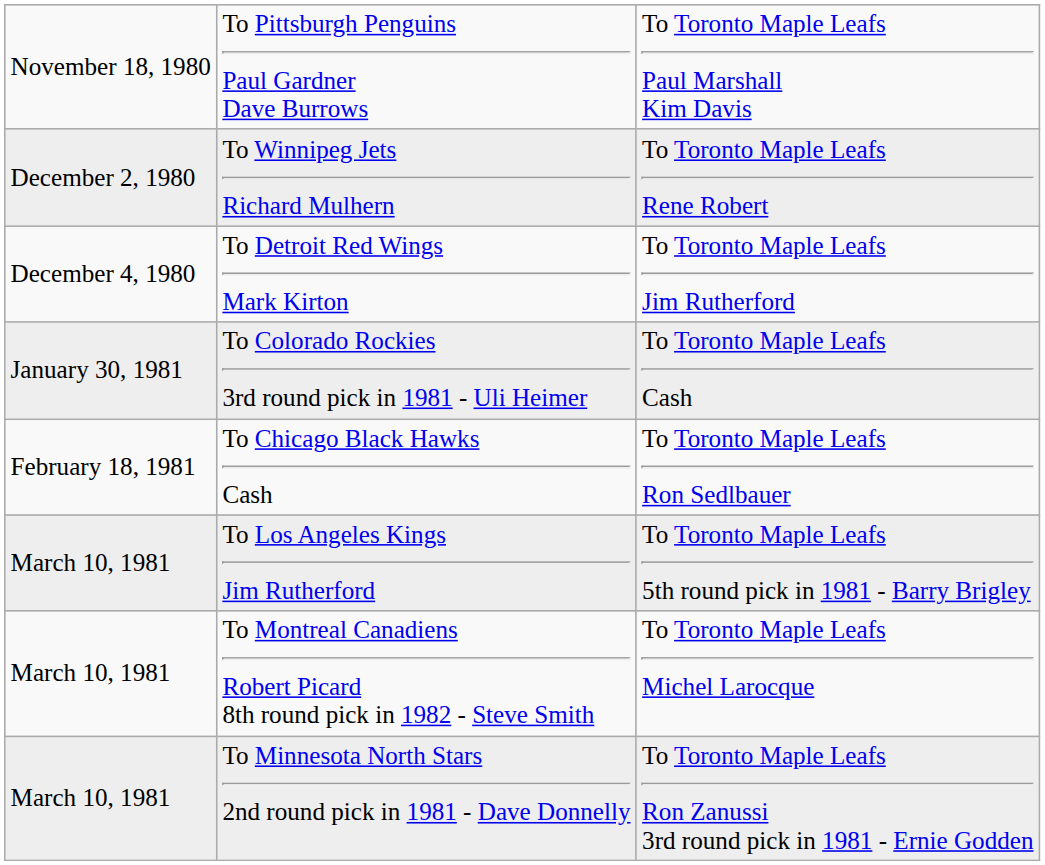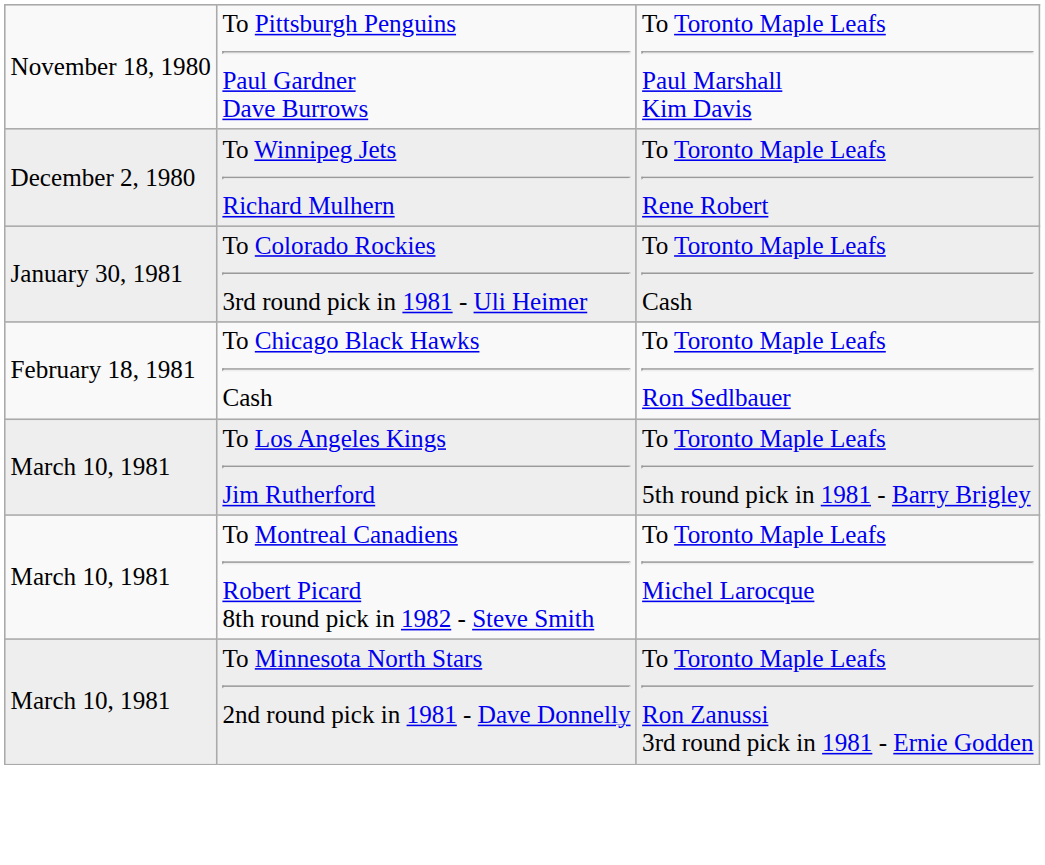- row: December 4, 1980 | To Detroit Red Wings Mark Kirton | To Toronto Maple Leafs Jim Rutherford
